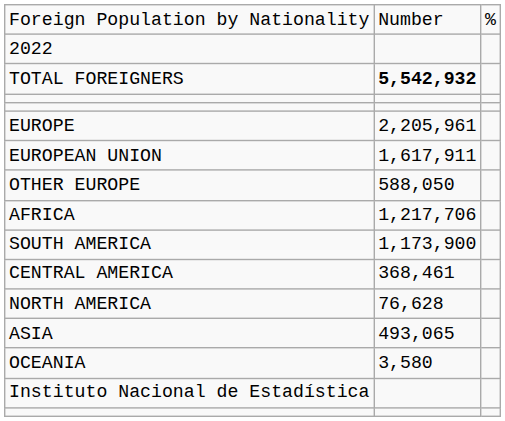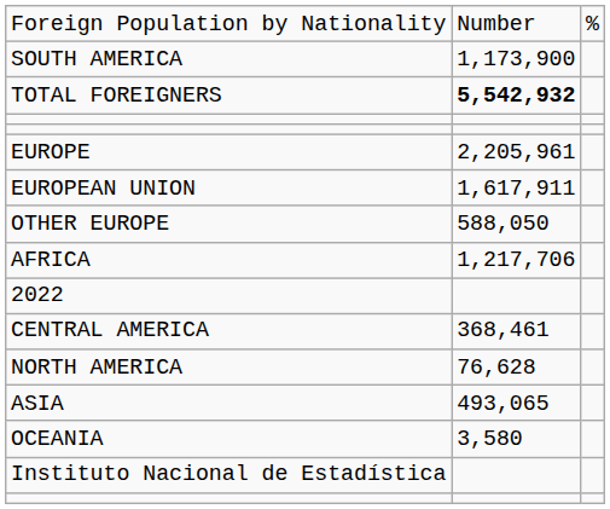rows swapped: 2022 <-> SOUTH AMERICA
